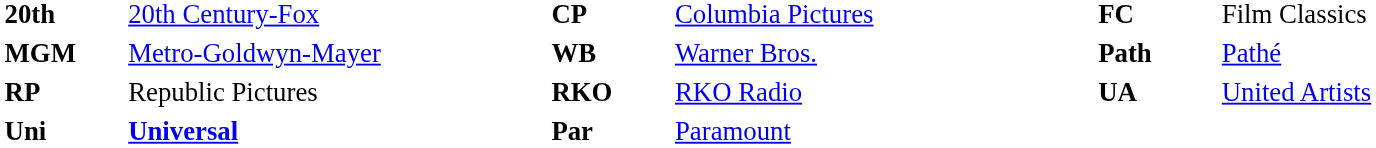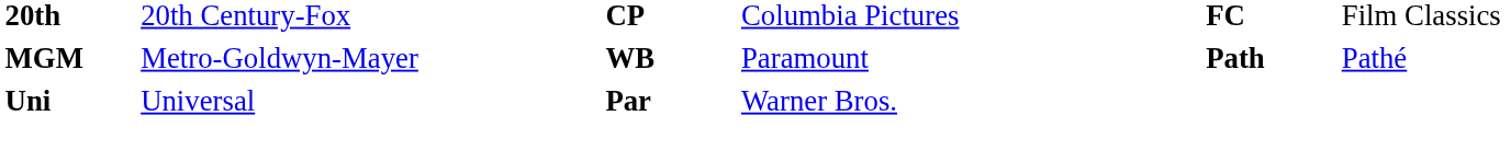MGM | column 4: Warner Bros. -> Paramount
- row: RP | Republic Pictures | RKO | RKO Radio | UA | United Artists
Uni | column 2: bold -> normal
Uni | column 4: Paramount -> Warner Bros.
